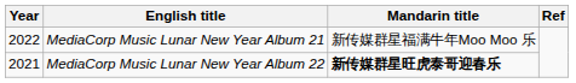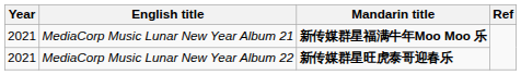MediaCorp Music Lunar New Year Album 21 | Year: 2022 -> 2021
MediaCorp Music Lunar New Year Album 21 | Mandarin title: normal -> bold
